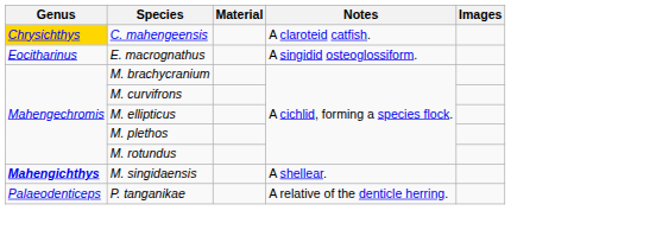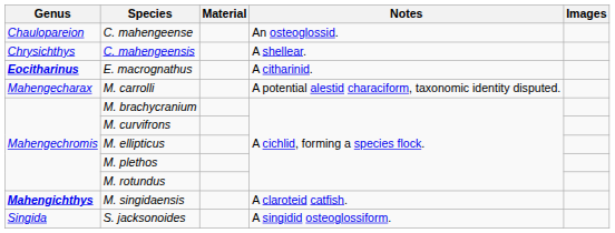+ row: Chaulopareion | C. mahengeense | An osteoglossid.
C. mahengeensis | Genus: gold background -> no background
C. mahengeensis | Notes: A claroteid catfish. -> A shellear.
E. macrognathus | Genus: normal -> bold
E. macrognathus | Notes: A singidid osteoglossiform. -> A citharinid.
+ row: Mahengecharax | M. carrolli | A potential alestid characiform, taxonomic identity disputed.
M. singidaensis | Notes: A shellear. -> A claroteid catfish.
- row: Palaeodenticeps | P. tanganikae | A relative of the denticle herring.
+ row: Singida | S. jacksonoides | A singidid osteoglossiform.
